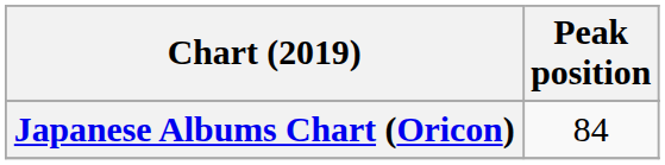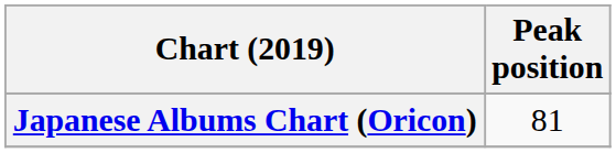Japanese Albums Chart (Oricon) | Peak position: 84 -> 81
